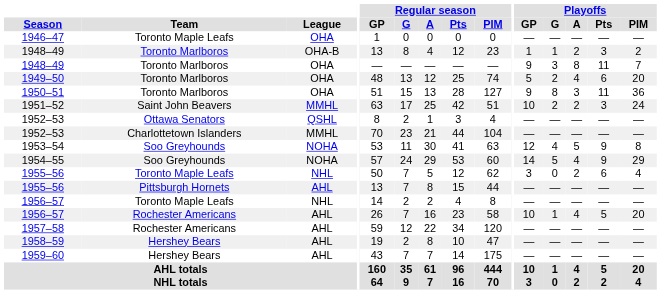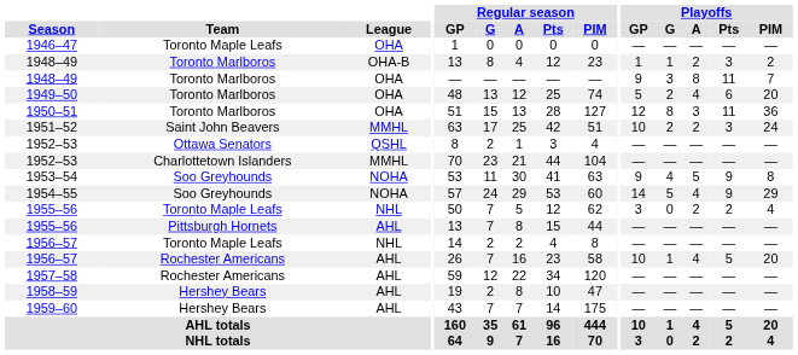1950–51 | Playoffs / GP: 9 -> 12
1953–54 | Playoffs / GP: 12 -> 9
1955–56 / NHL | Playoffs / Pts: 6 -> 2
